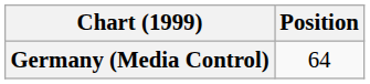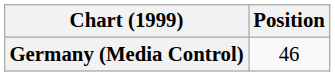Germany (Media Control) | Position: 64 -> 46
